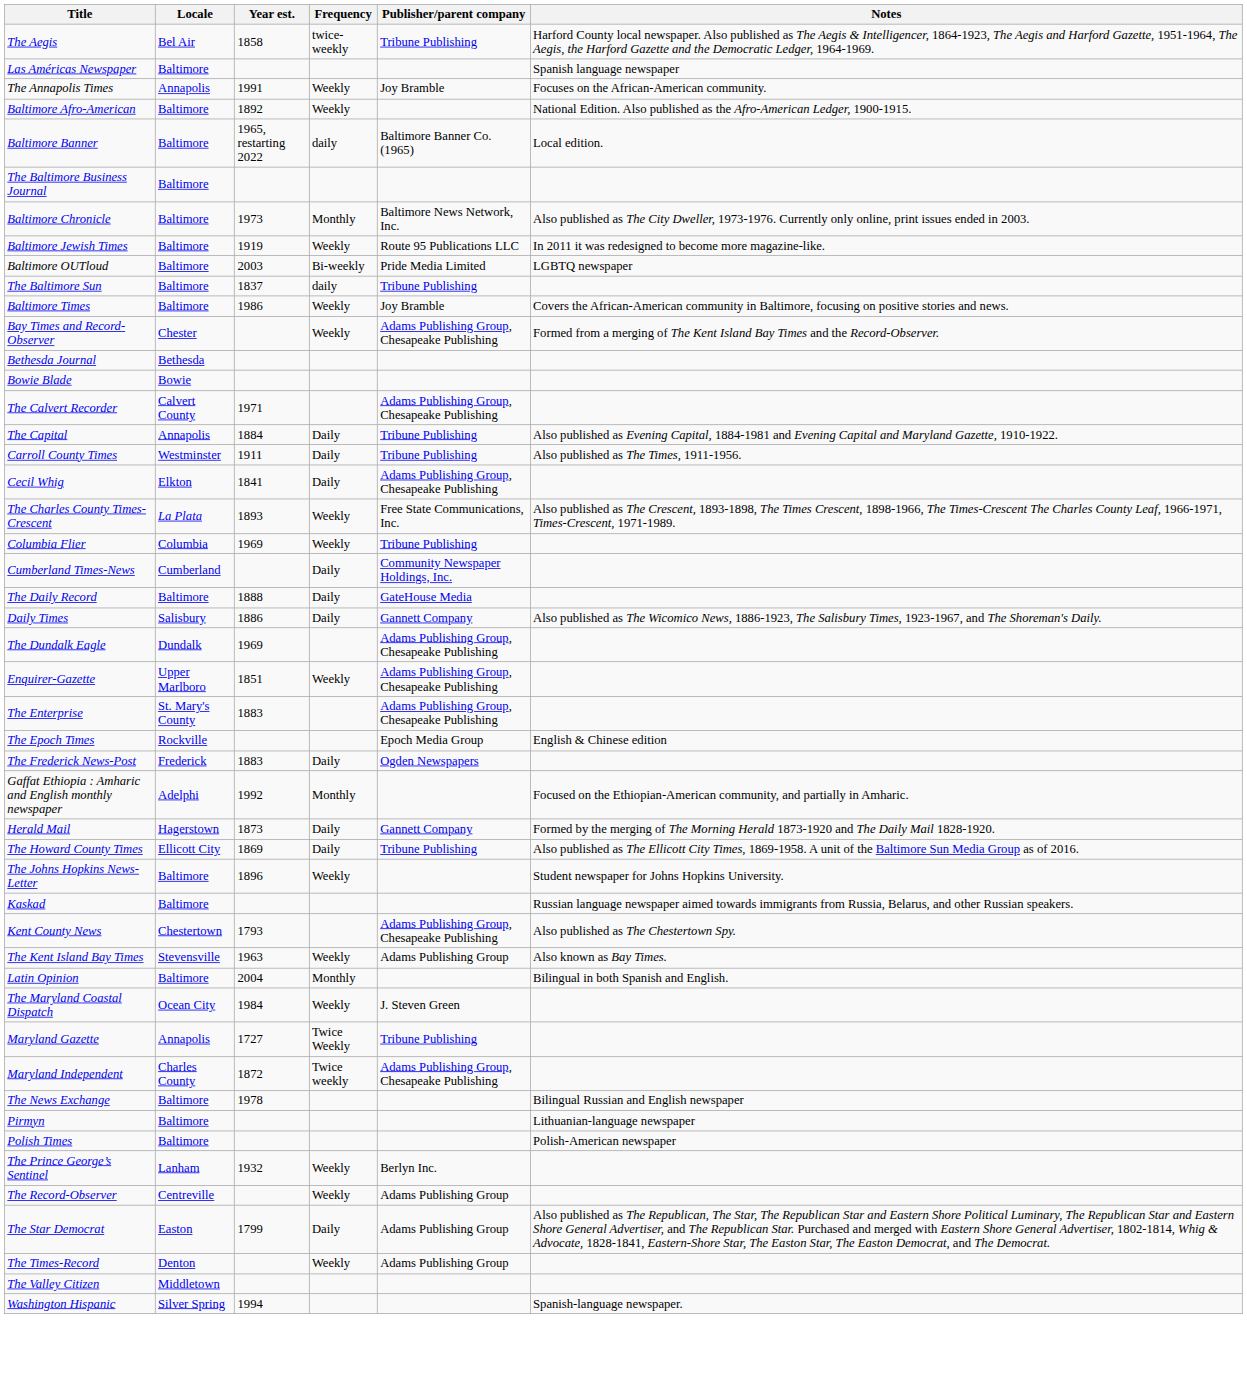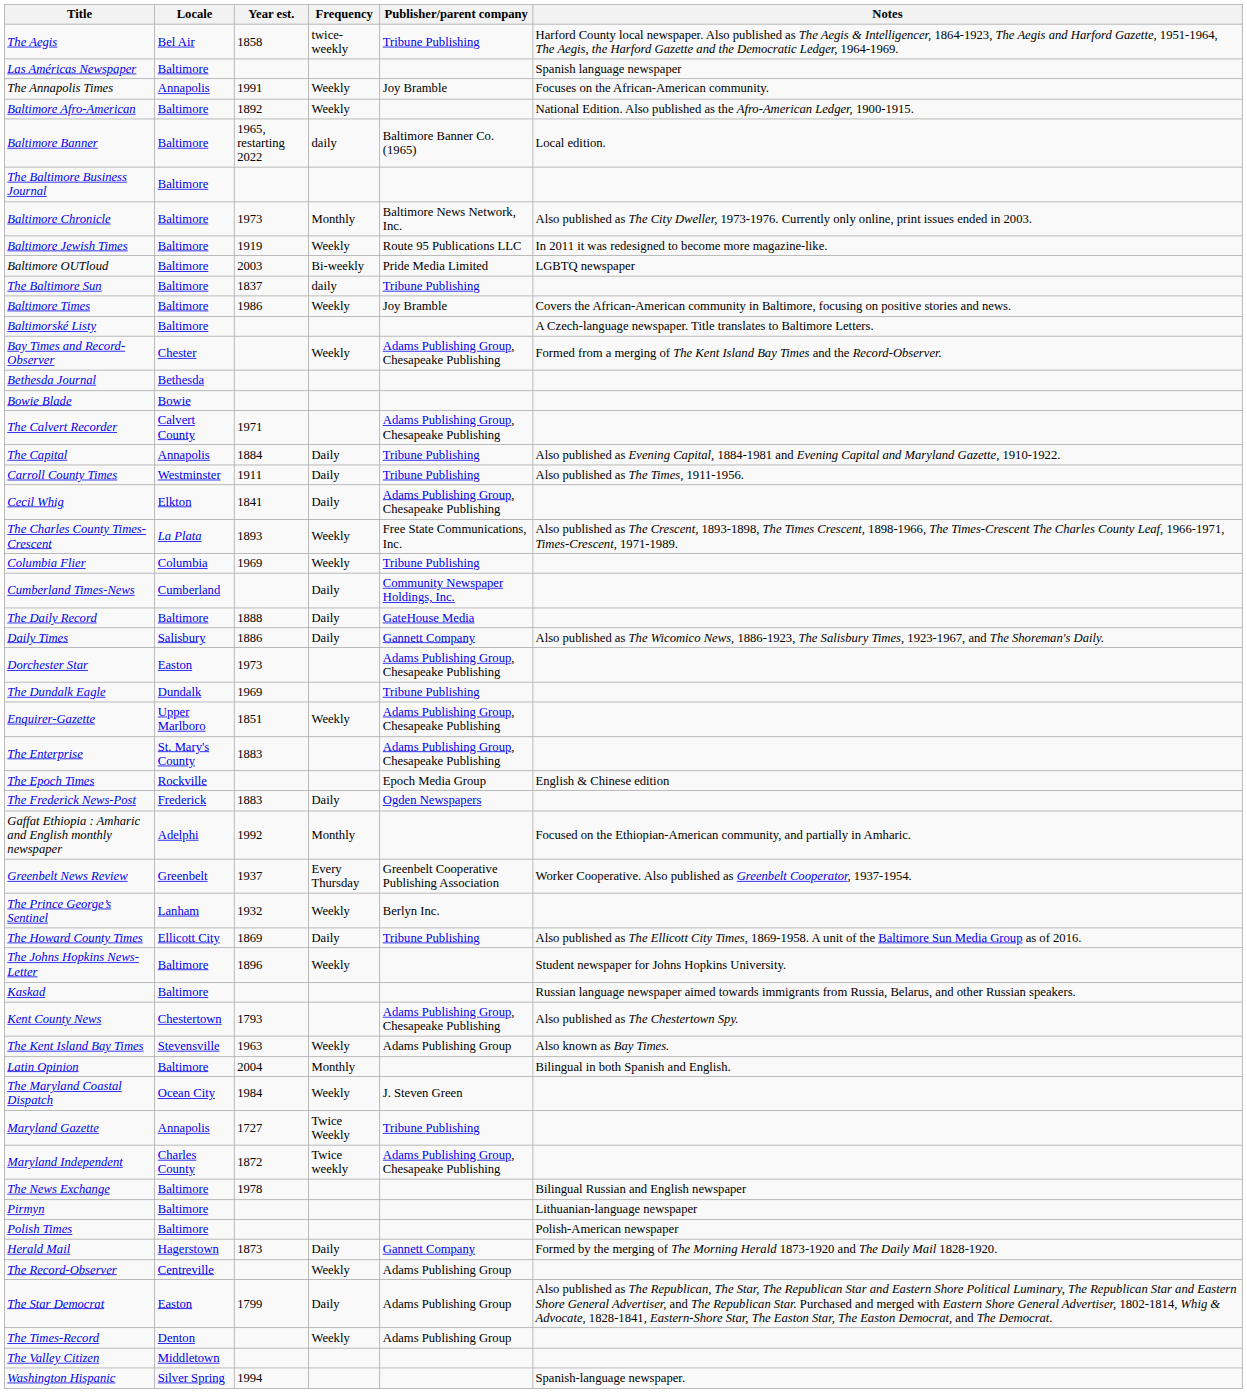+ row: Baltimorské Listy | Baltimore | A Czech-language newspaper. Title translates to Baltimore Letters.
+ row: Dorchester Star | Easton | 1973 | Adams Publishing Group, Chesapeake Publishing
The Dundalk Eagle | Publisher/parent company: Adams Publishing Group, Chesapeake Publishing -> Tribune Publishing
+ row: Greenbelt News Review | Greenbelt | 1937 | Every Thursday | Greenbelt Cooperative Publishing Association | Worker Cooperative. Also published as Greenbelt Cooperator, 1937-1954.
rows swapped: Herald Mail <-> The Prince George’s Sentinel
